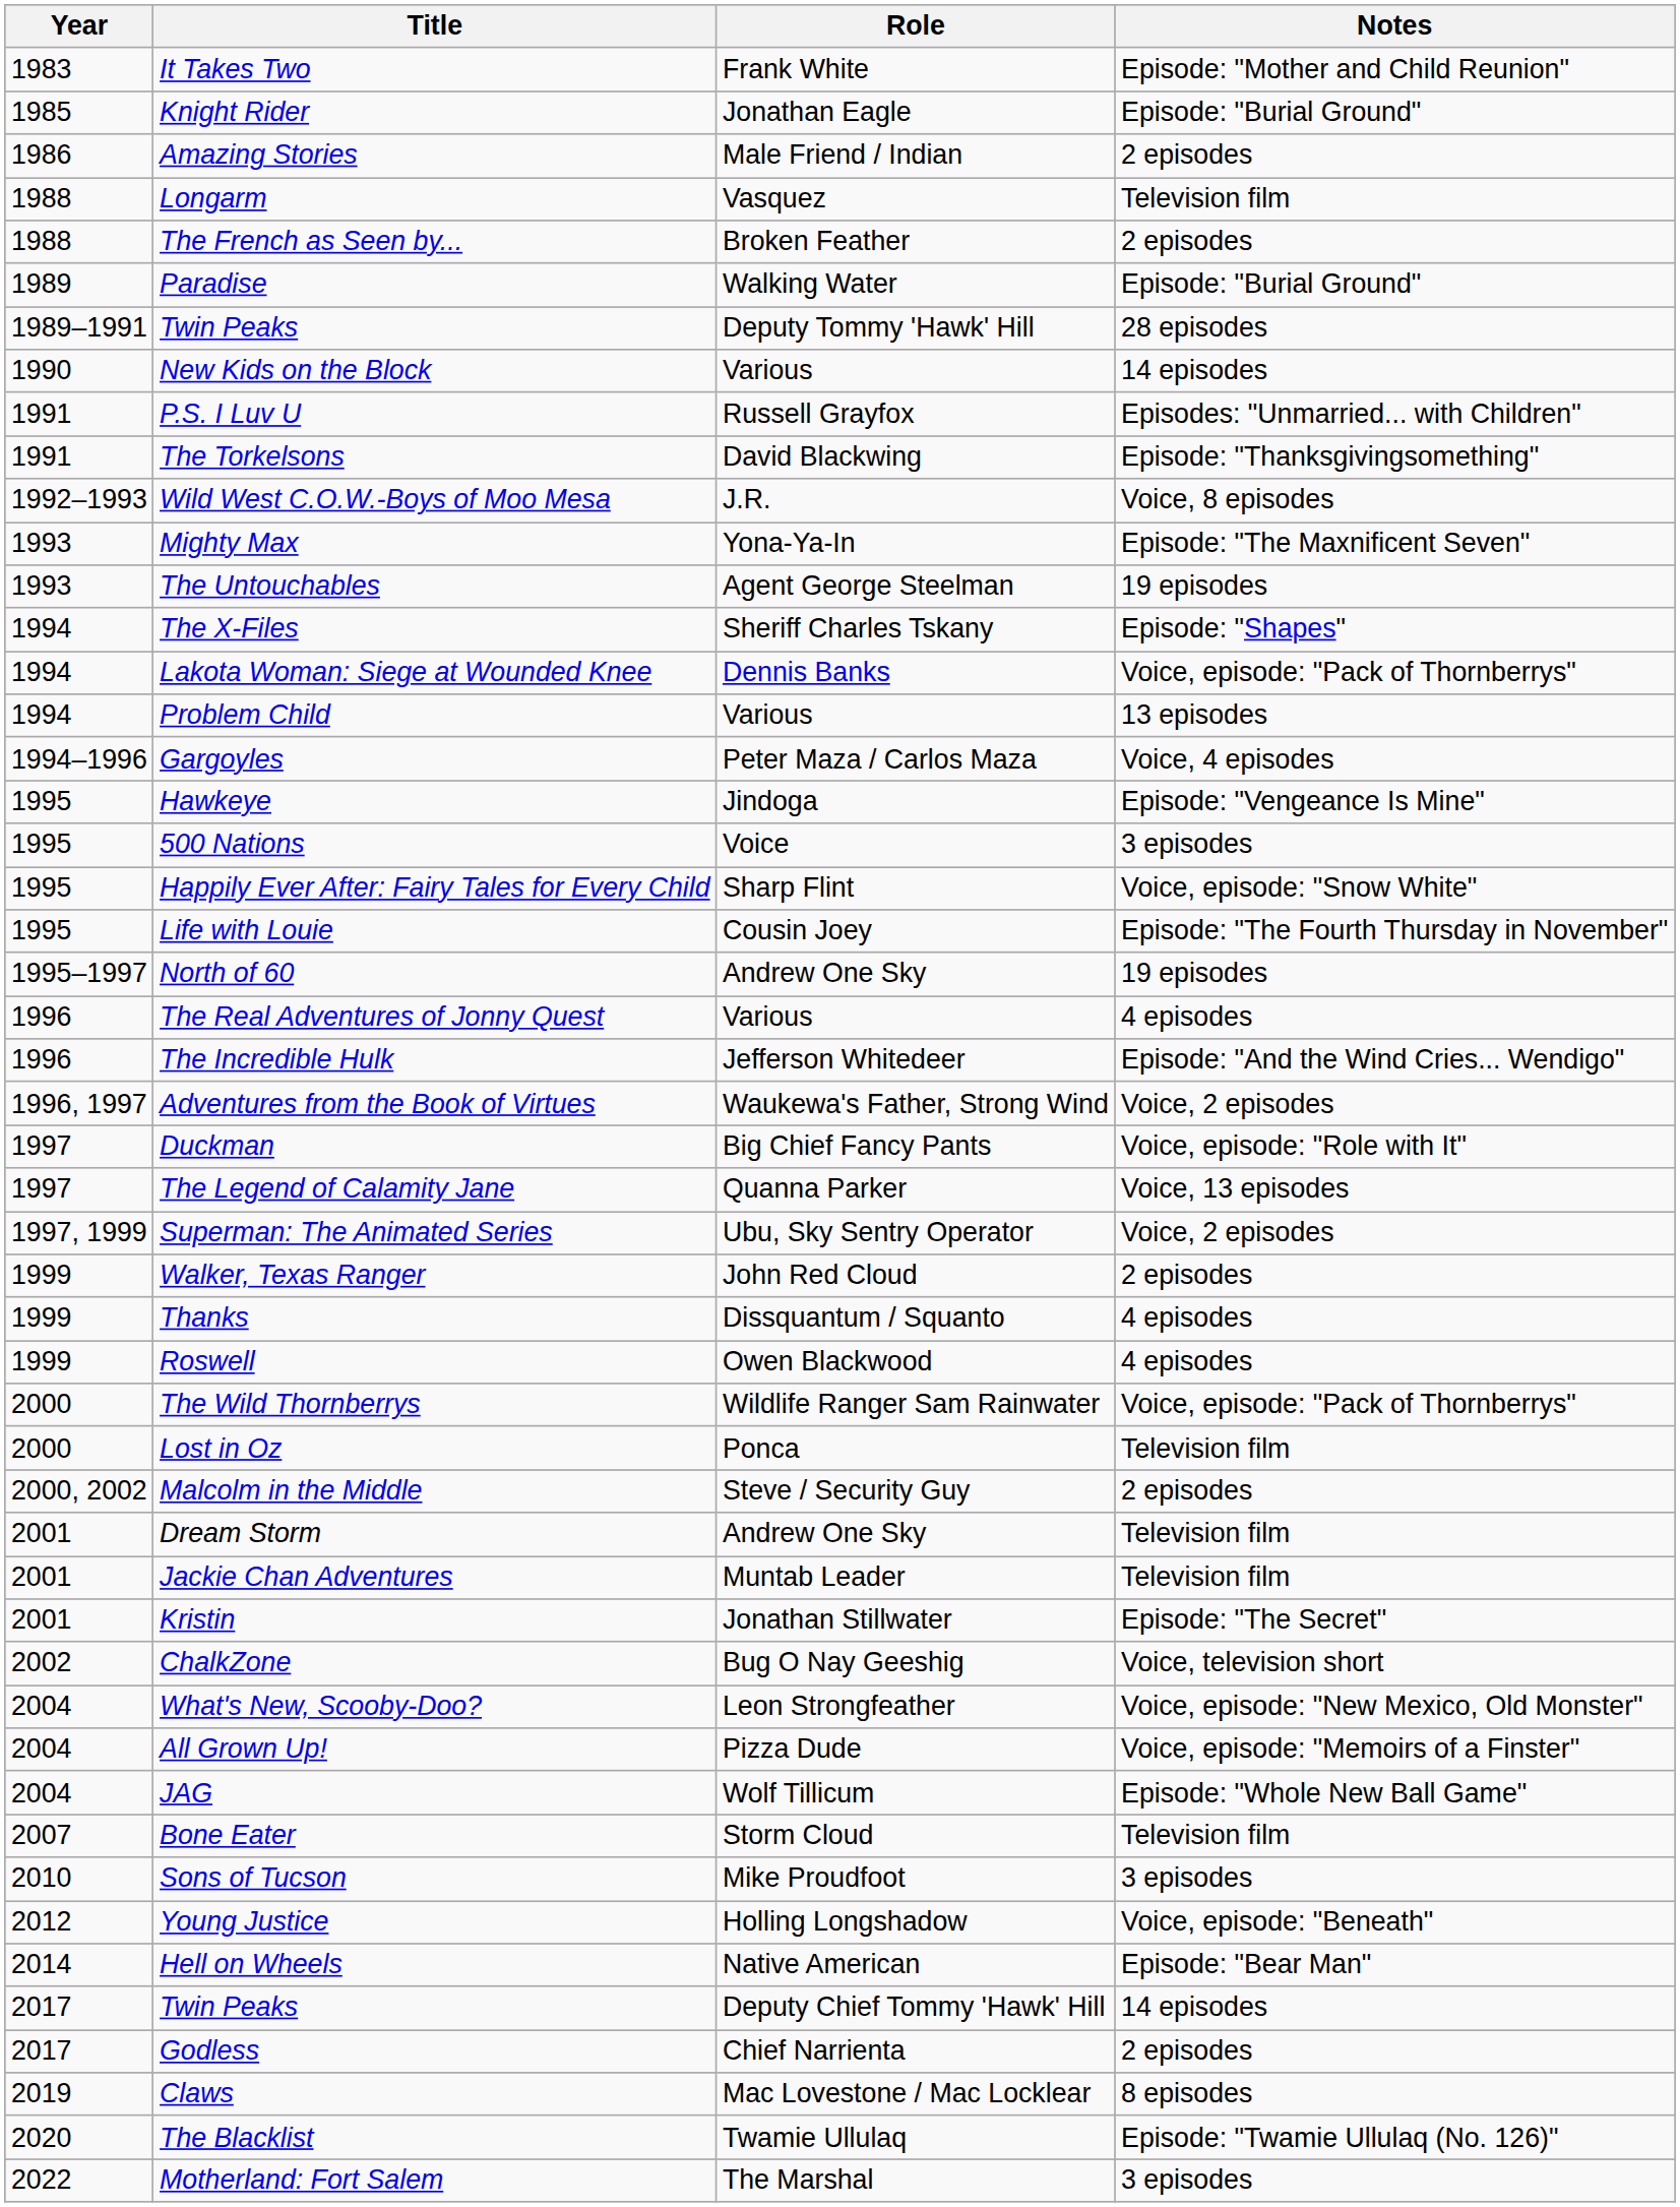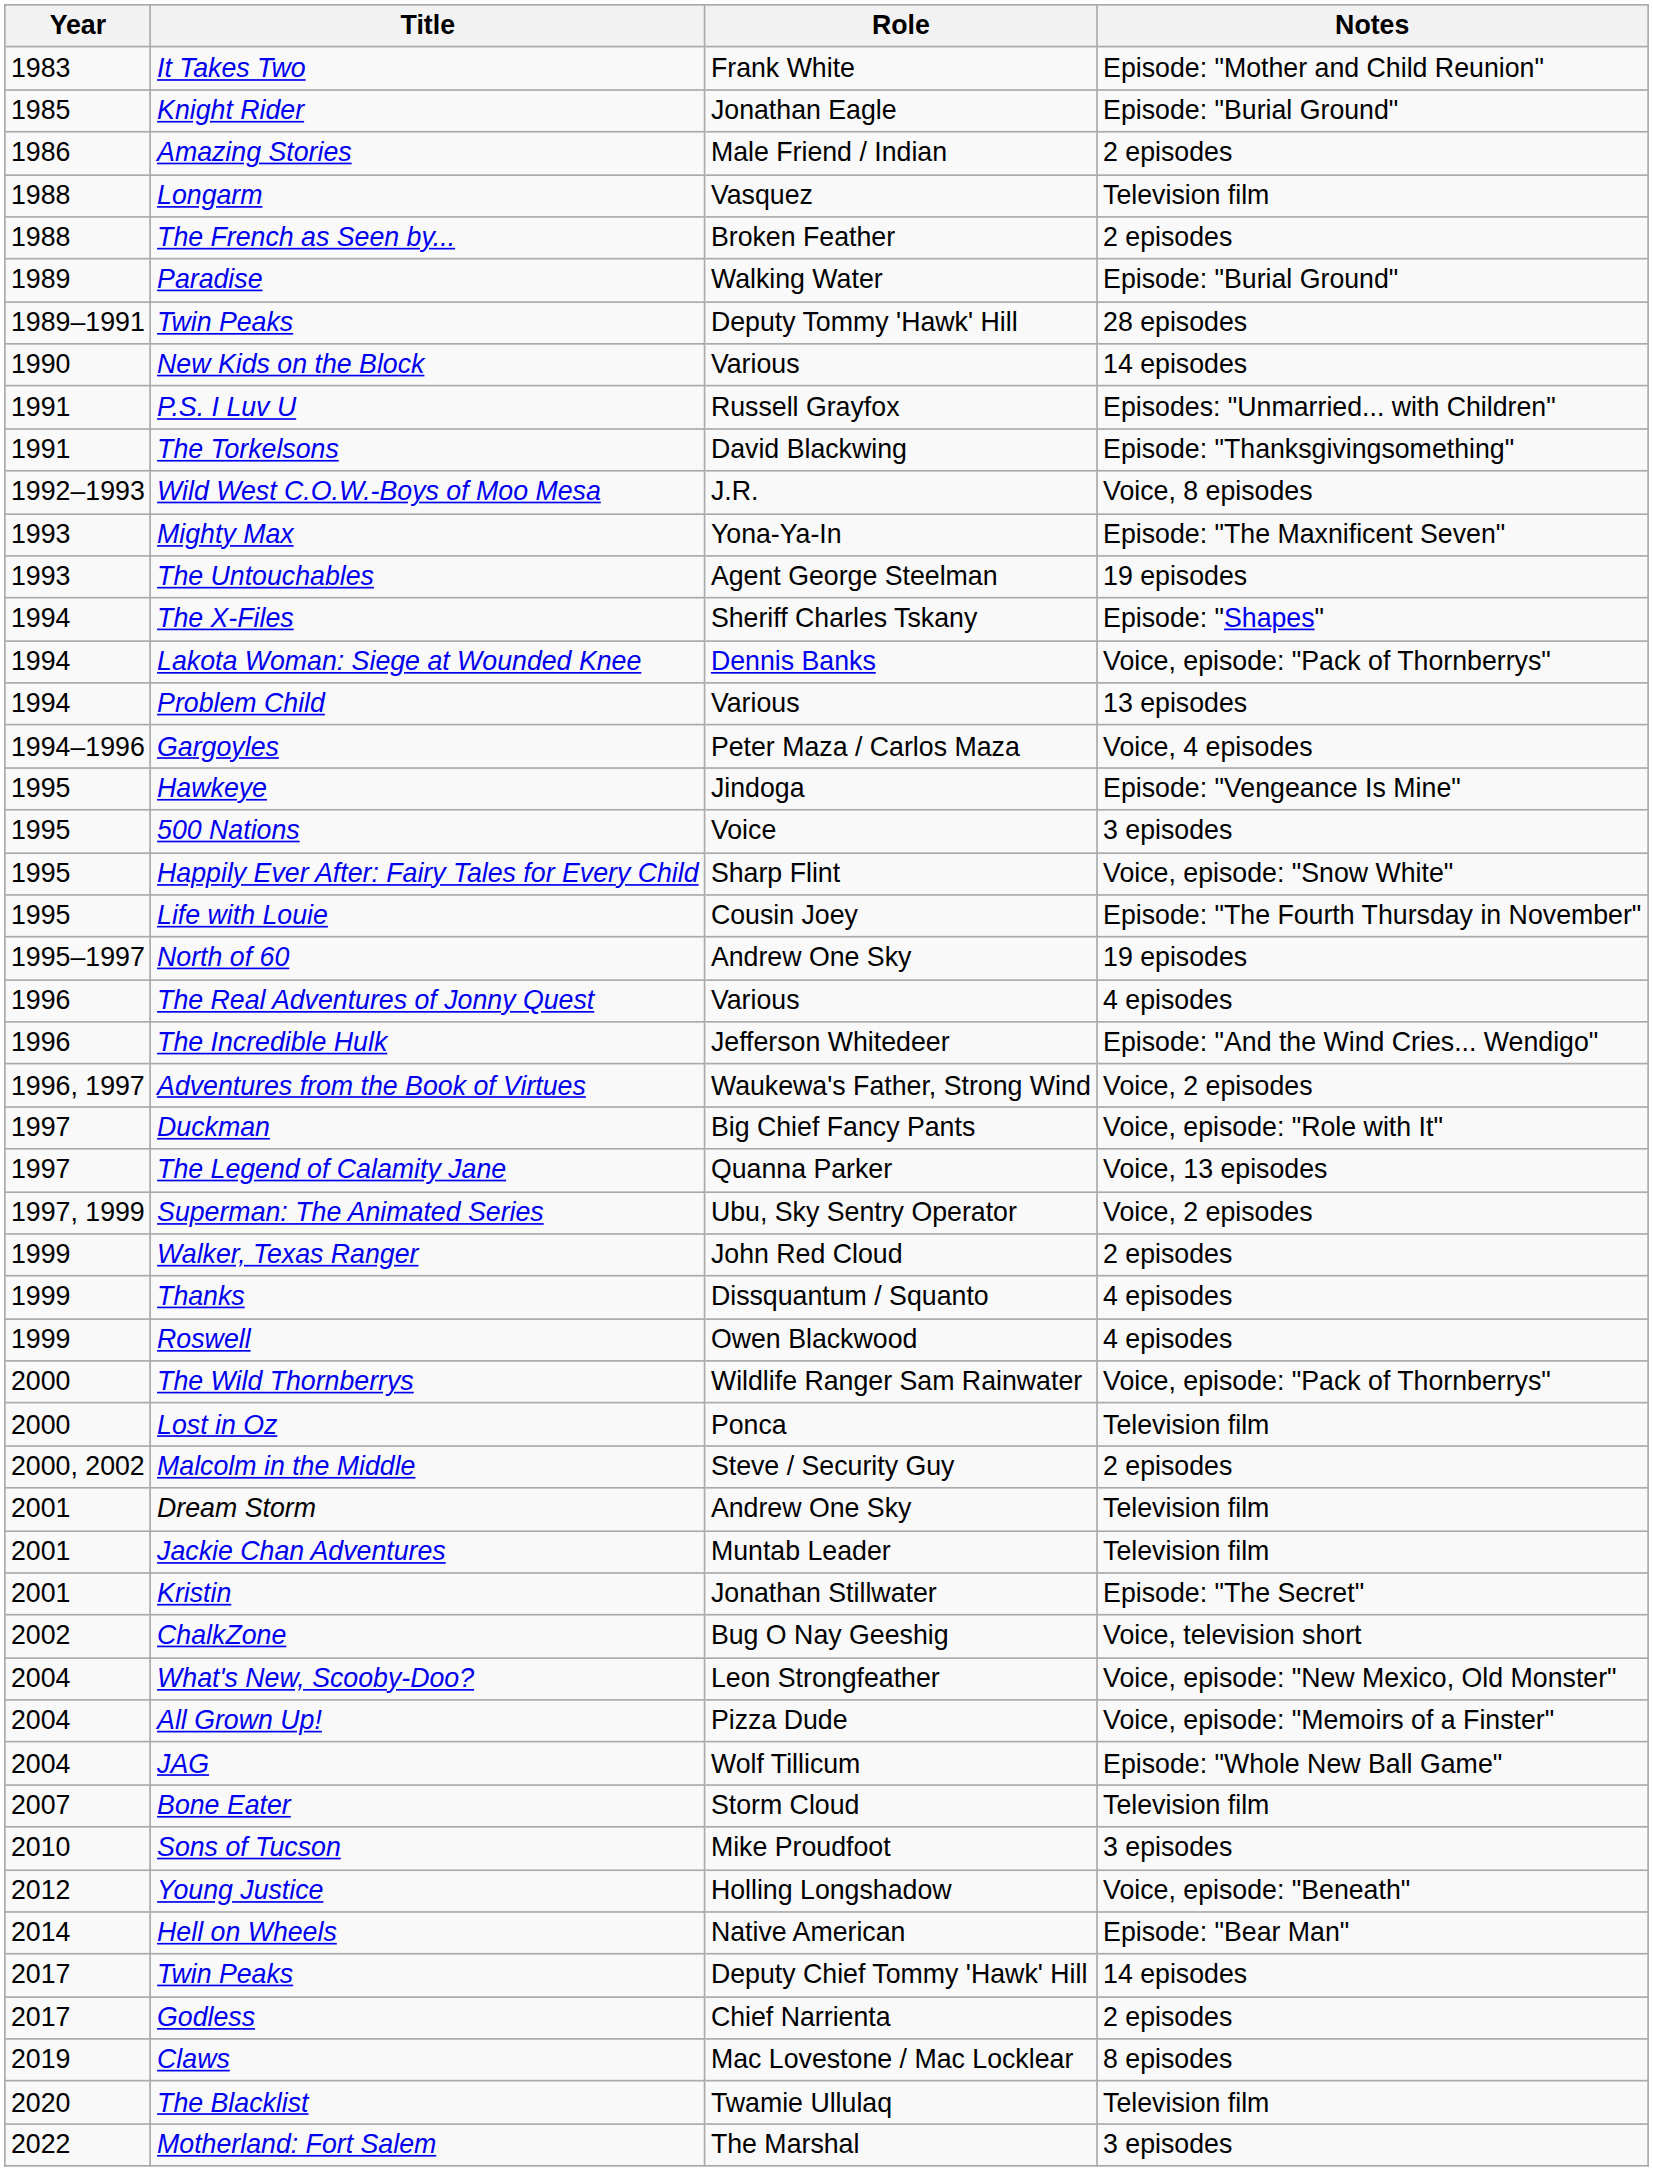The Blacklist | Notes: Episode: "Twamie Ullulaq (No. 126)" -> Television film
